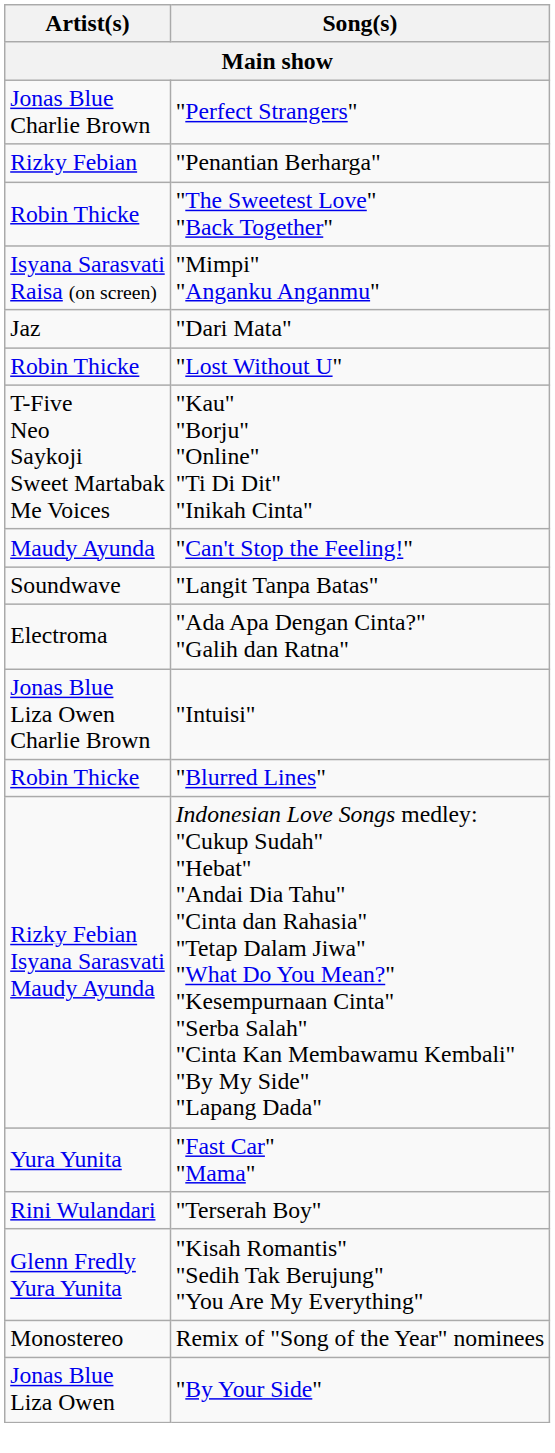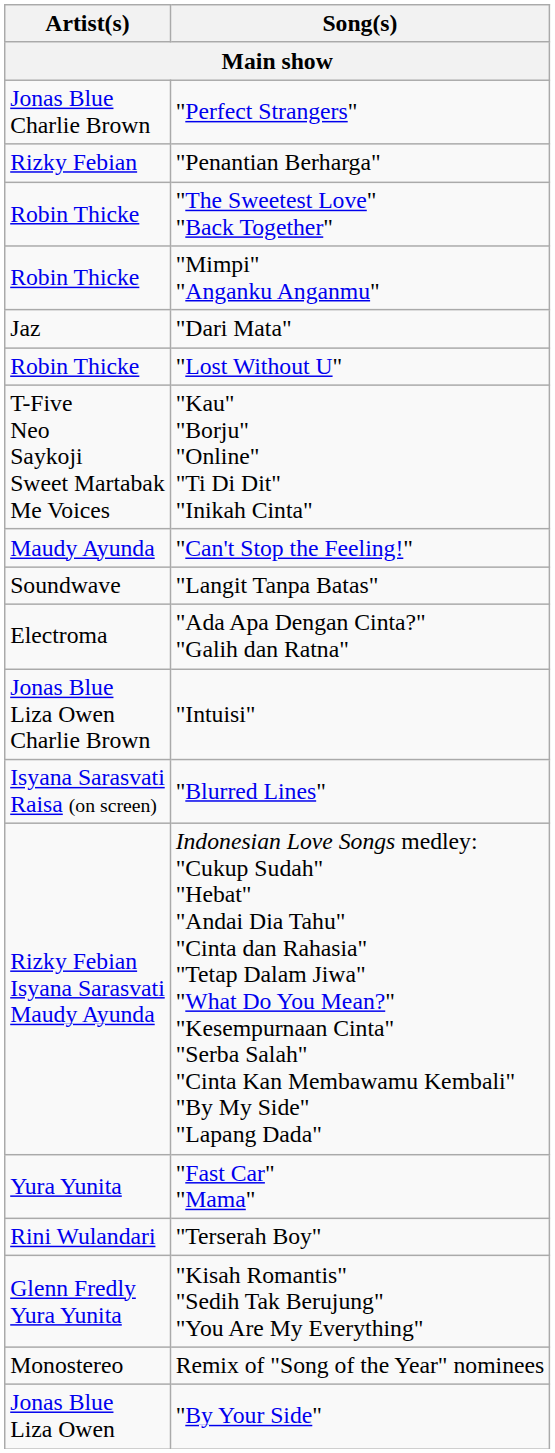"Mimpi" "Anganku Anganmu" | Artist(s): Isyana Sarasvati Raisa (on screen) -> Robin Thicke
"Blurred Lines" | Artist(s): Robin Thicke -> Isyana Sarasvati Raisa (on screen)
